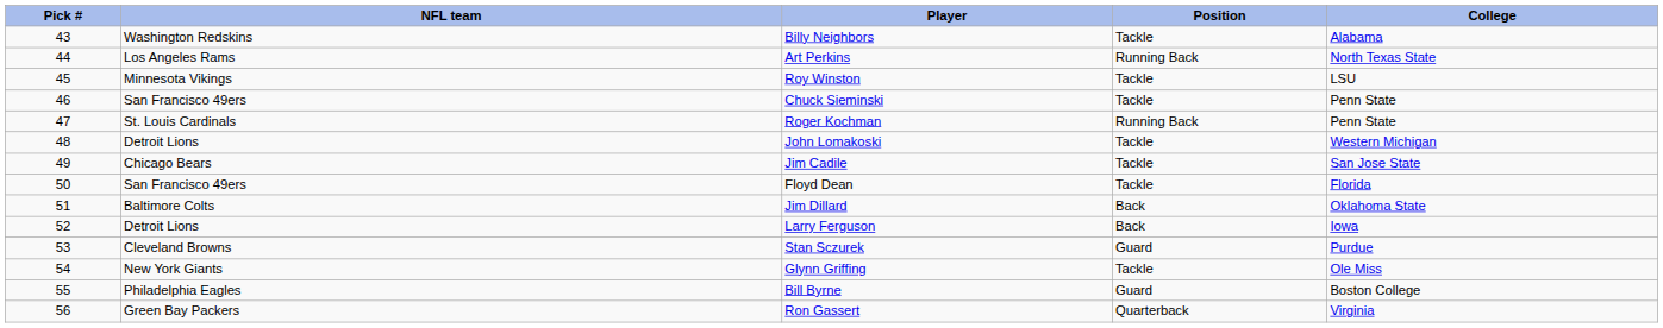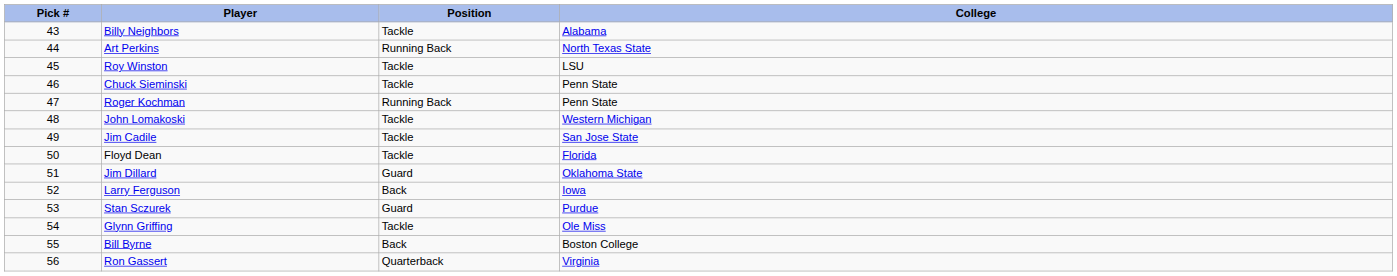- column: NFL team | Washington Redskins | Los Angeles Rams | Minnesota Vikings | San Francisco 49ers | St. Louis Cardinals | Detroit Lions | Chicago Bears | San Francisco 49ers | Baltimore Colts | Detroit Lions | Cleveland Browns | New York Giants | Philadelphia Eagles | Green Bay Packers
Jim Dillard | Position: Back -> Guard
Bill Byrne | Position: Guard -> Back
